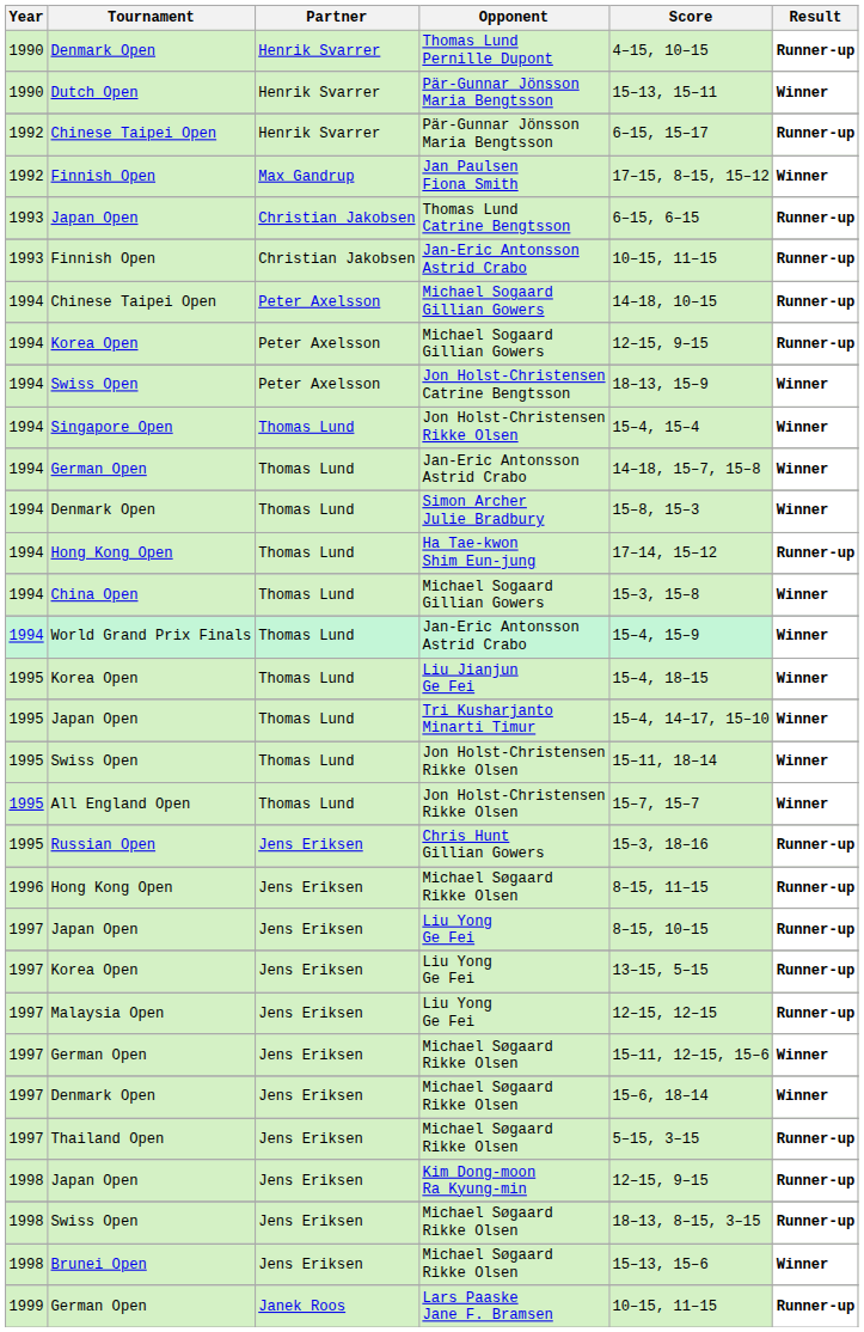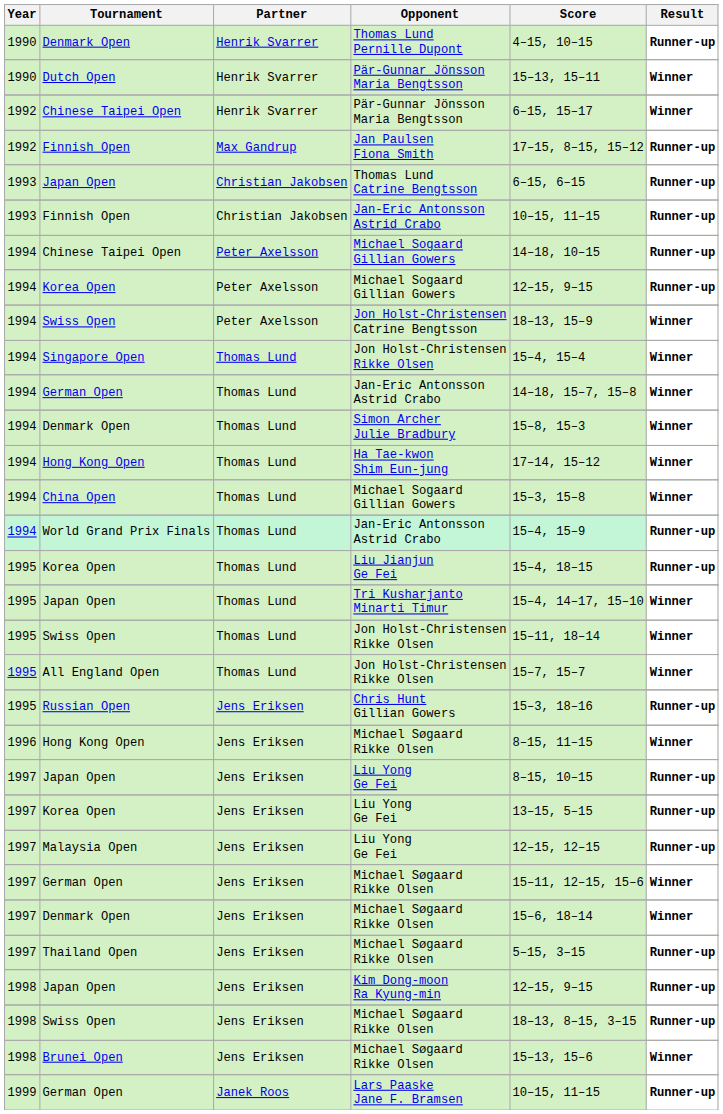Chinese Taipei Open / Pär-Gunnar Jönsson Maria Bengtsson | Result: Runner-up -> Winner
Finnish Open / Jan Paulsen Fiona Smith | Result: Winner -> Runner-up
Hong Kong Open / Ha Tae-kwon Shim Eun-jung | Result: Runner-up -> Winner
World Grand Prix Finals | Result: Winner -> Runner-up
Korea Open / Liu Jianjun Ge Fei | Result: Winner -> Runner-up
Hong Kong Open / Michael Søgaard Rikke Olsen | Result: Runner-up -> Winner
